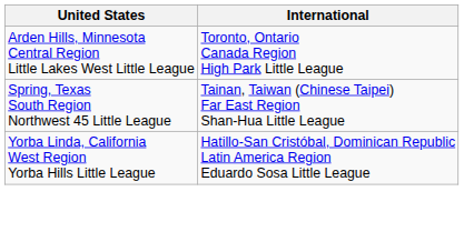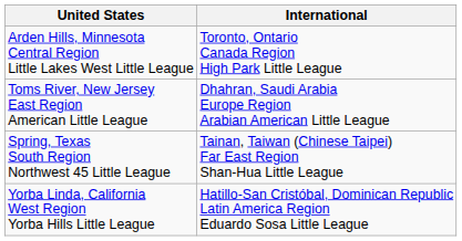+ row: Toms River, New Jersey East Region American Little League | Dhahran, Saudi Arabia Europe Region Arabian American Little League
